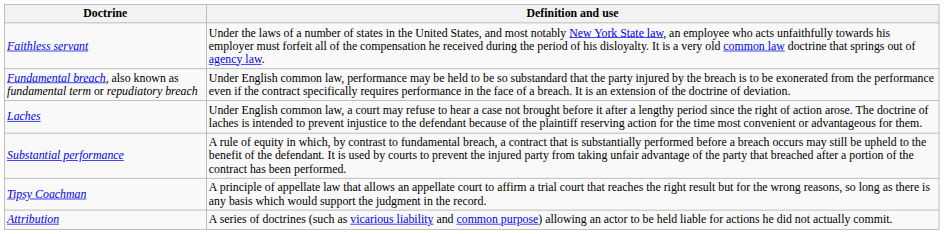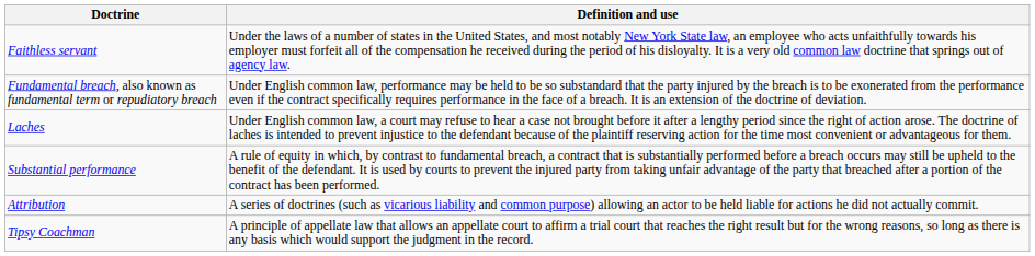rows swapped: Attribution <-> Tipsy Coachman
